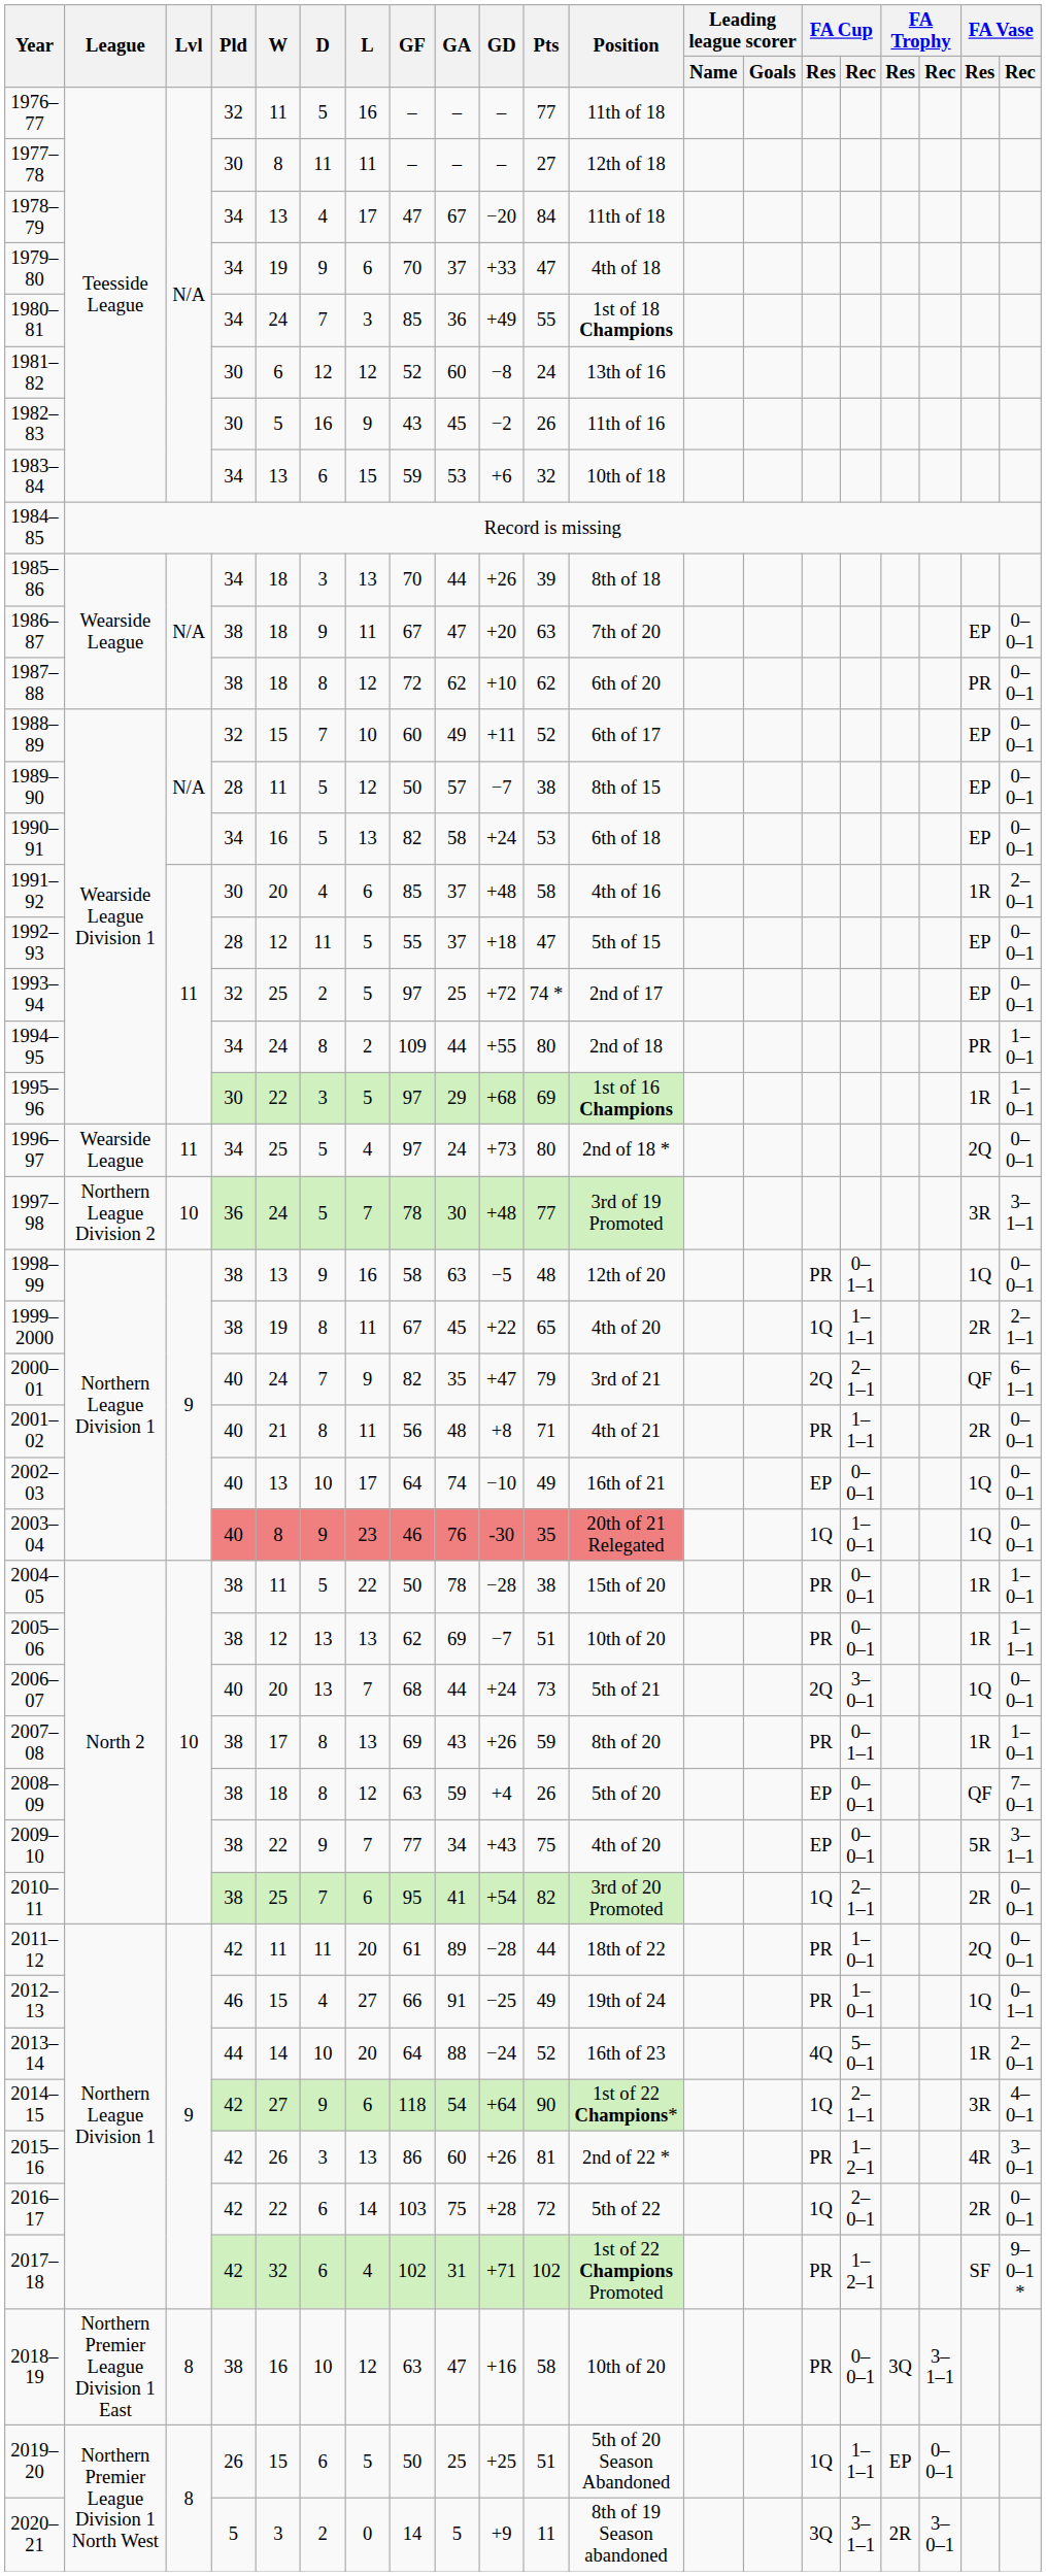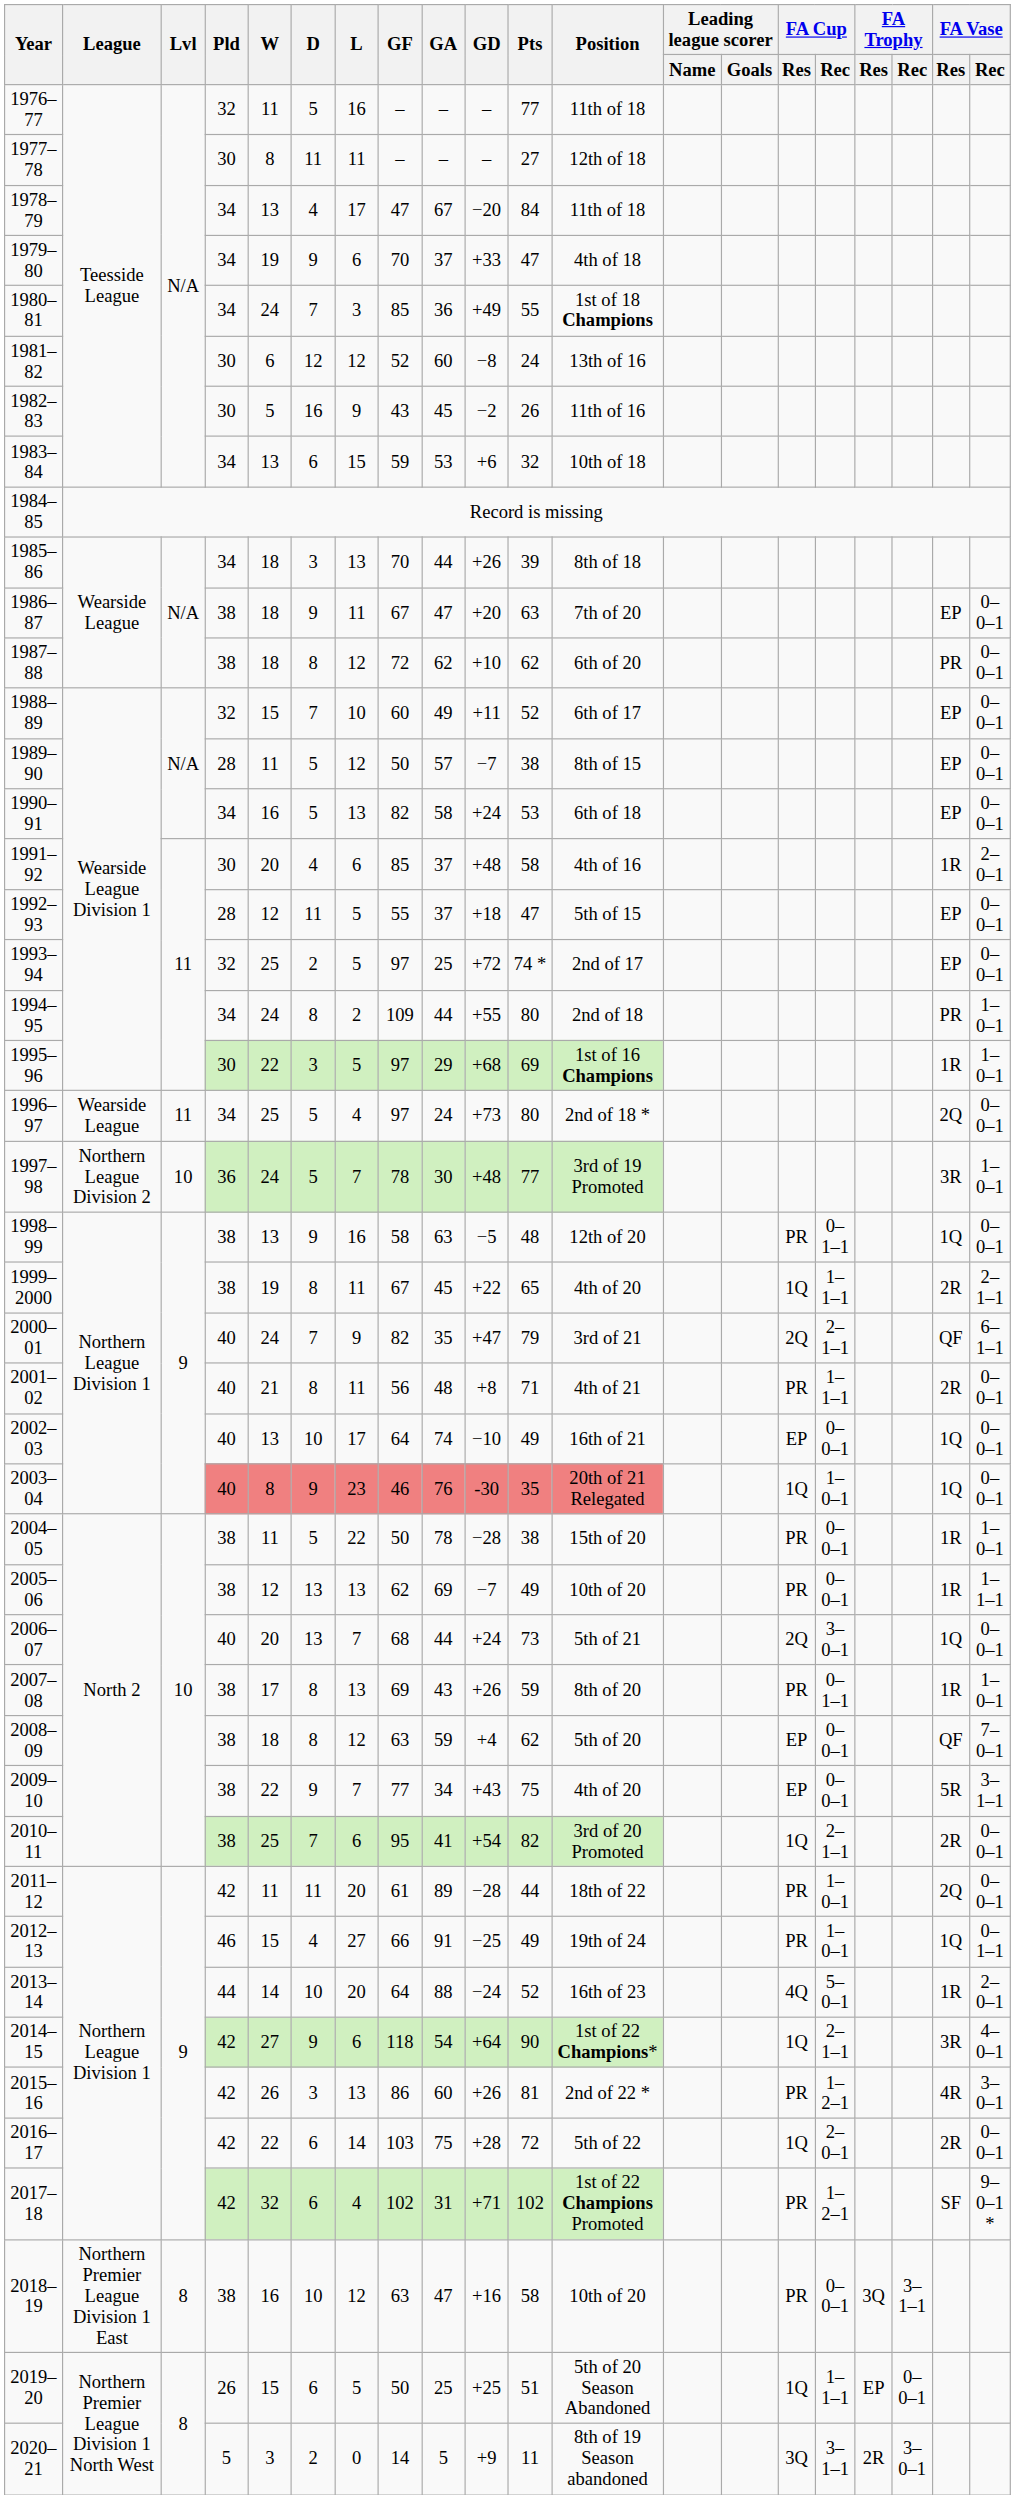1997–98 | FA Vase / Rec: 3–1–1 -> 1–0–1
2005–06 | Pts: 51 -> 49
2008–09 | Pts: 26 -> 62
